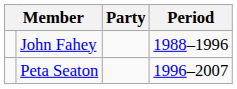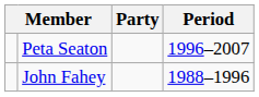rows swapped: John Fahey <-> Peta Seaton
